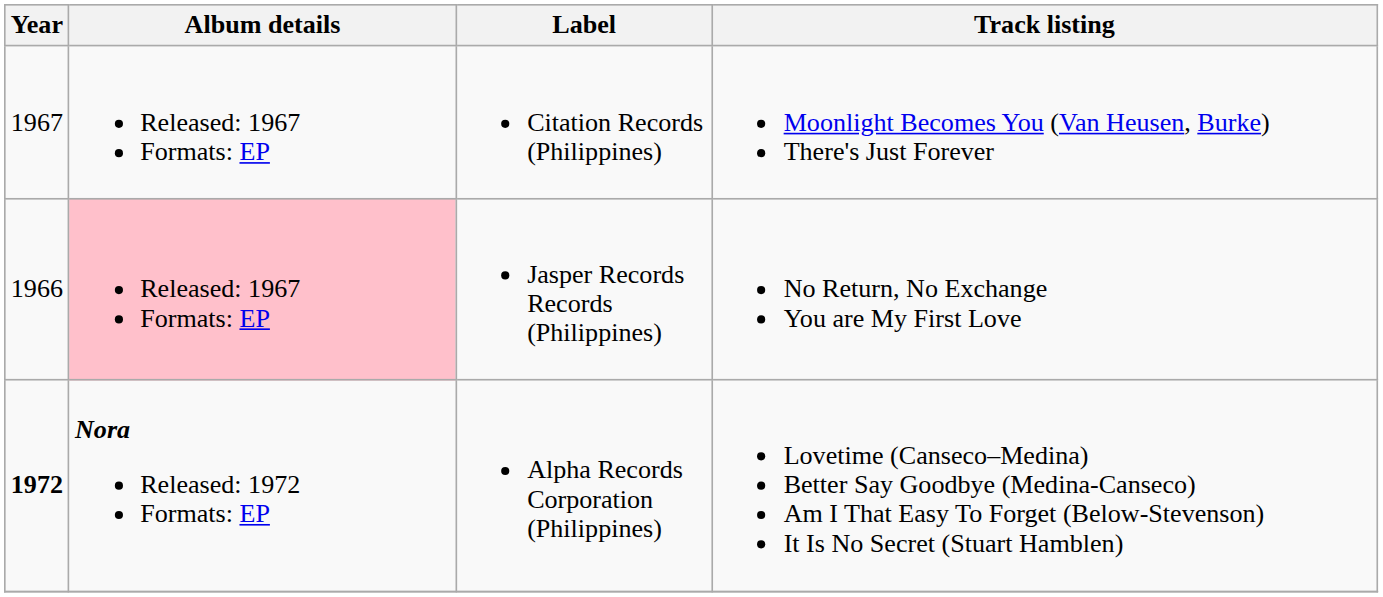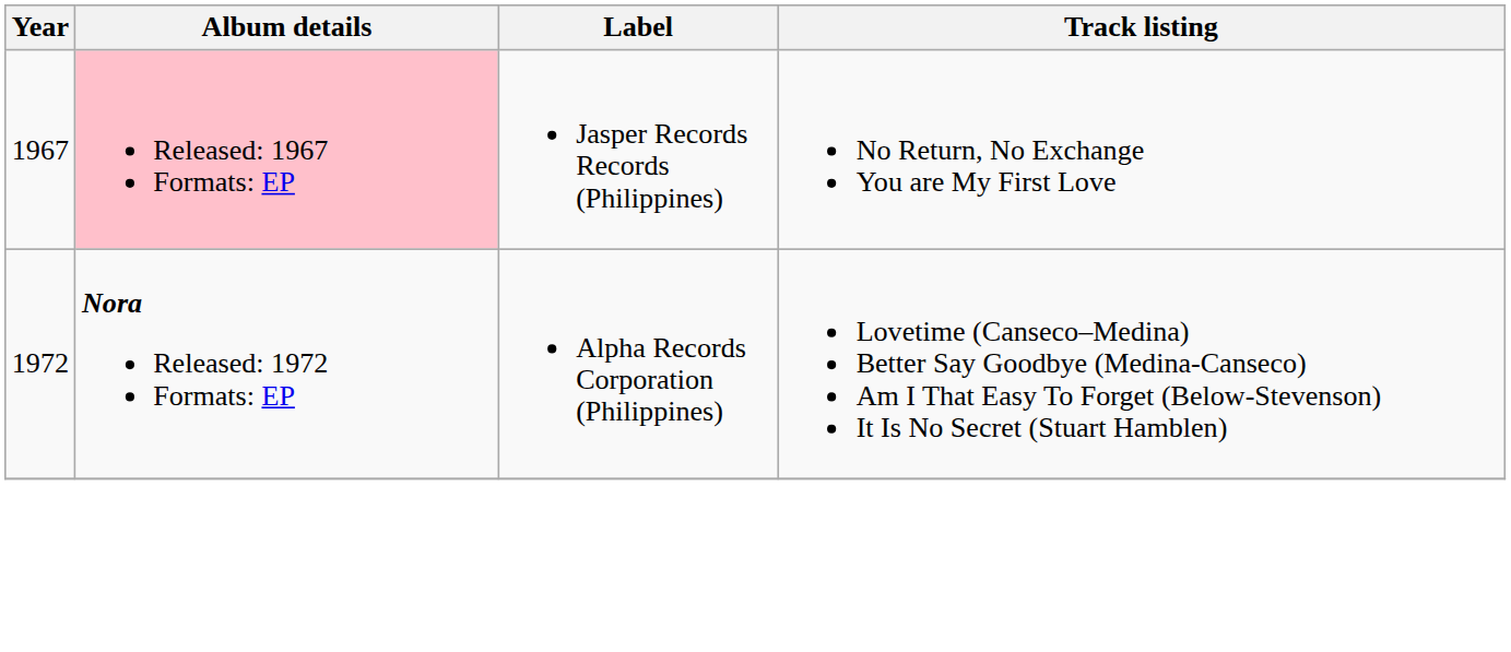- row: 1967 | Released: 1967 Formats: EP | Citation Records (Philippines) | Moonlight Becomes You (Van Heusen, Burke) There's Just Forever
Jasper Records Records (Philippines) | Year: 1966 -> 1967
Alpha Records Corporation (Philippines) | Year: bold -> normal
